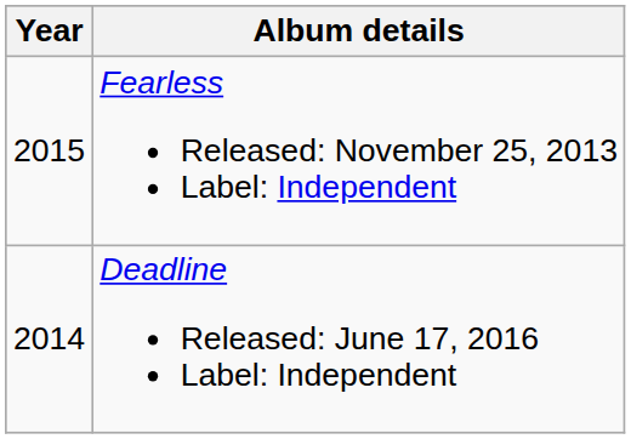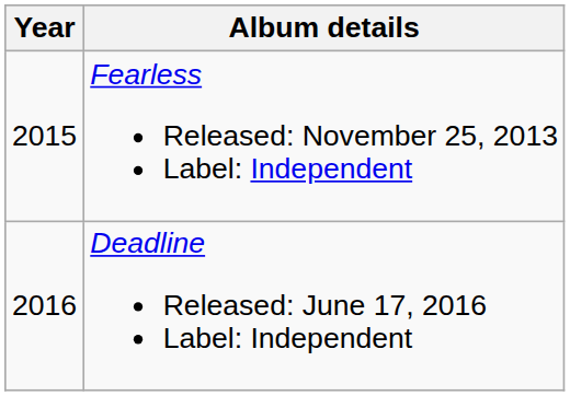Deadline Released: June 17, 2016 Label: Independent | Year: 2014 -> 2016
